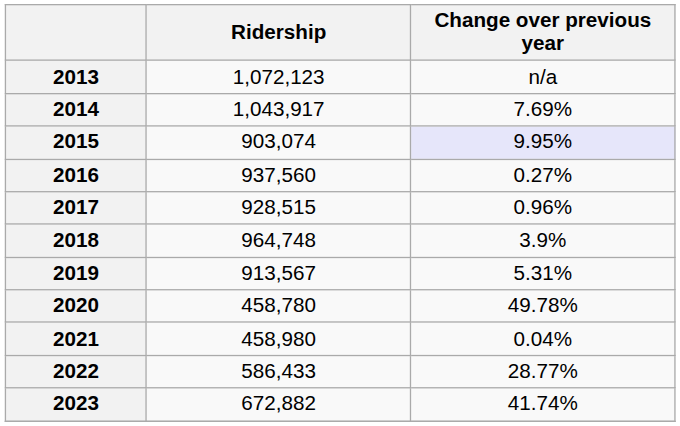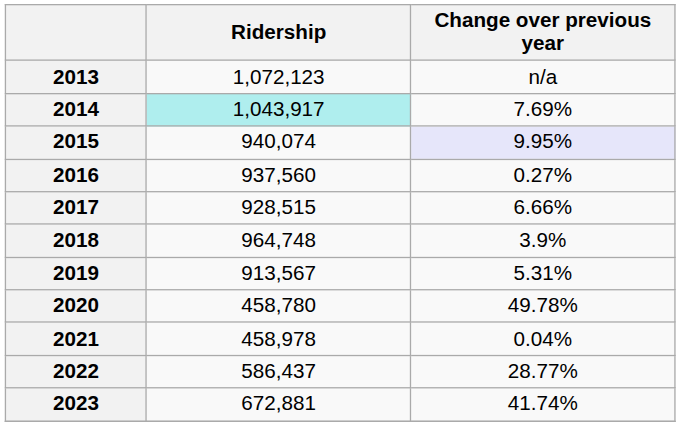2014 | Ridership: no background -> paleturquoise background
2015 | Ridership: 903,074 -> 940,074
2017 | Change over previous year: 0.96% -> 6.66%
2021 | Ridership: 458,980 -> 458,978
2022 | Ridership: 586,433 -> 586,437
2023 | Ridership: 672,882 -> 672,881
